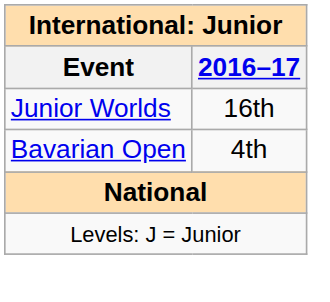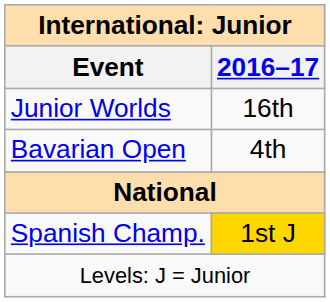+ row: Spanish Champ. | 1st J
